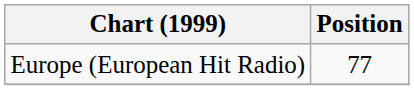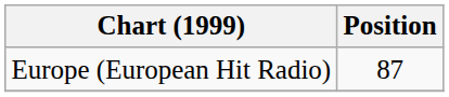Europe (European Hit Radio) | Position: 77 -> 87
